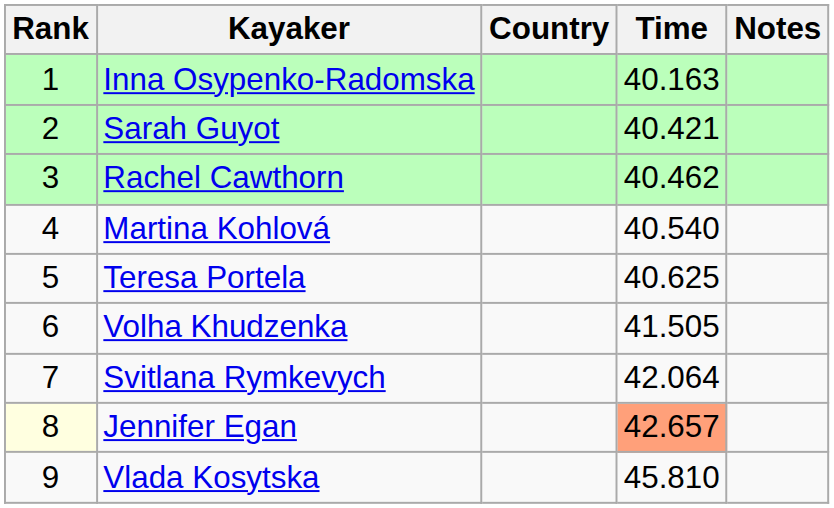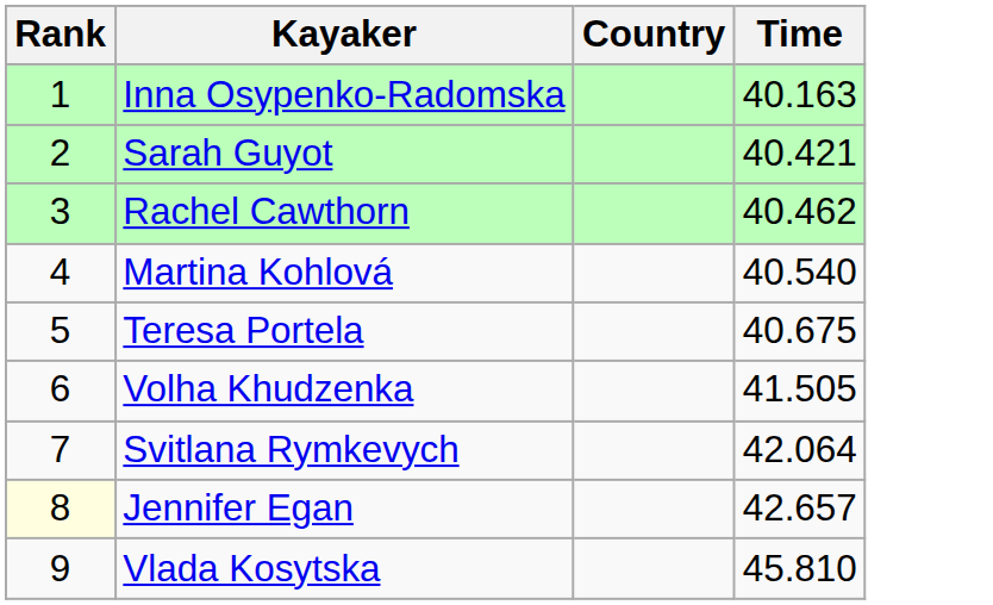- column: Notes
Teresa Portela | Time: 40.625 -> 40.675
Jennifer Egan | Time: lightsalmon background -> no background
